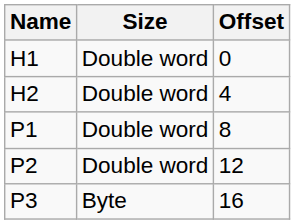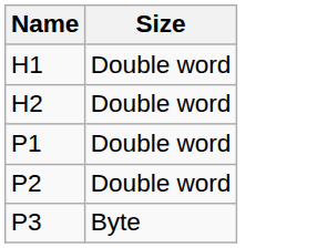- column: Offset | 0 | 4 | 8 | 12 | 16
